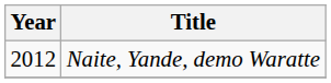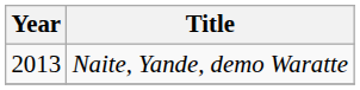Naite, Yande, demo Waratte | Year: 2012 -> 2013
